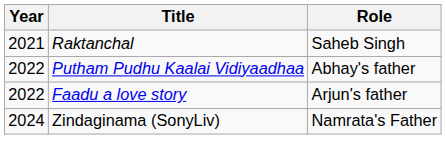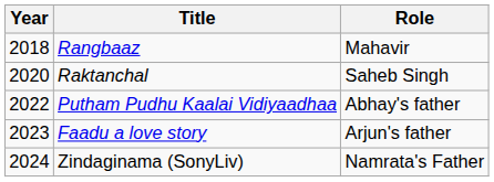+ row: 2018 | Rangbaaz | Mahavir
Raktanchal | Year: 2021 -> 2020
Faadu a love story | Year: 2022 -> 2023
